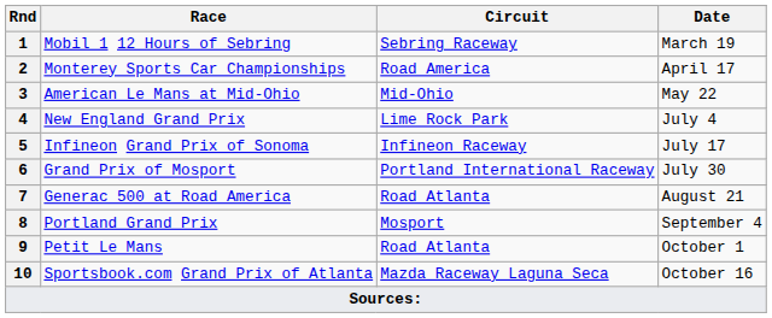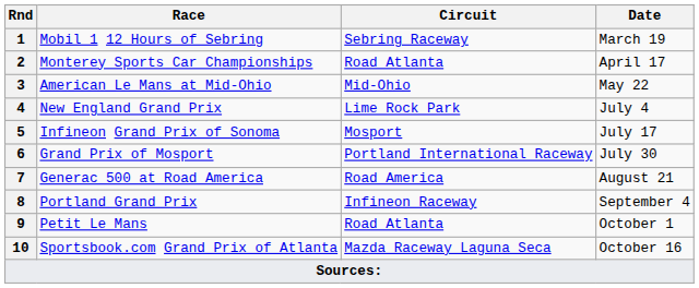2 | Circuit: Road America -> Road Atlanta
5 | Circuit: Infineon Raceway -> Mosport
7 | Circuit: Road Atlanta -> Road America
8 | Circuit: Mosport -> Infineon Raceway
